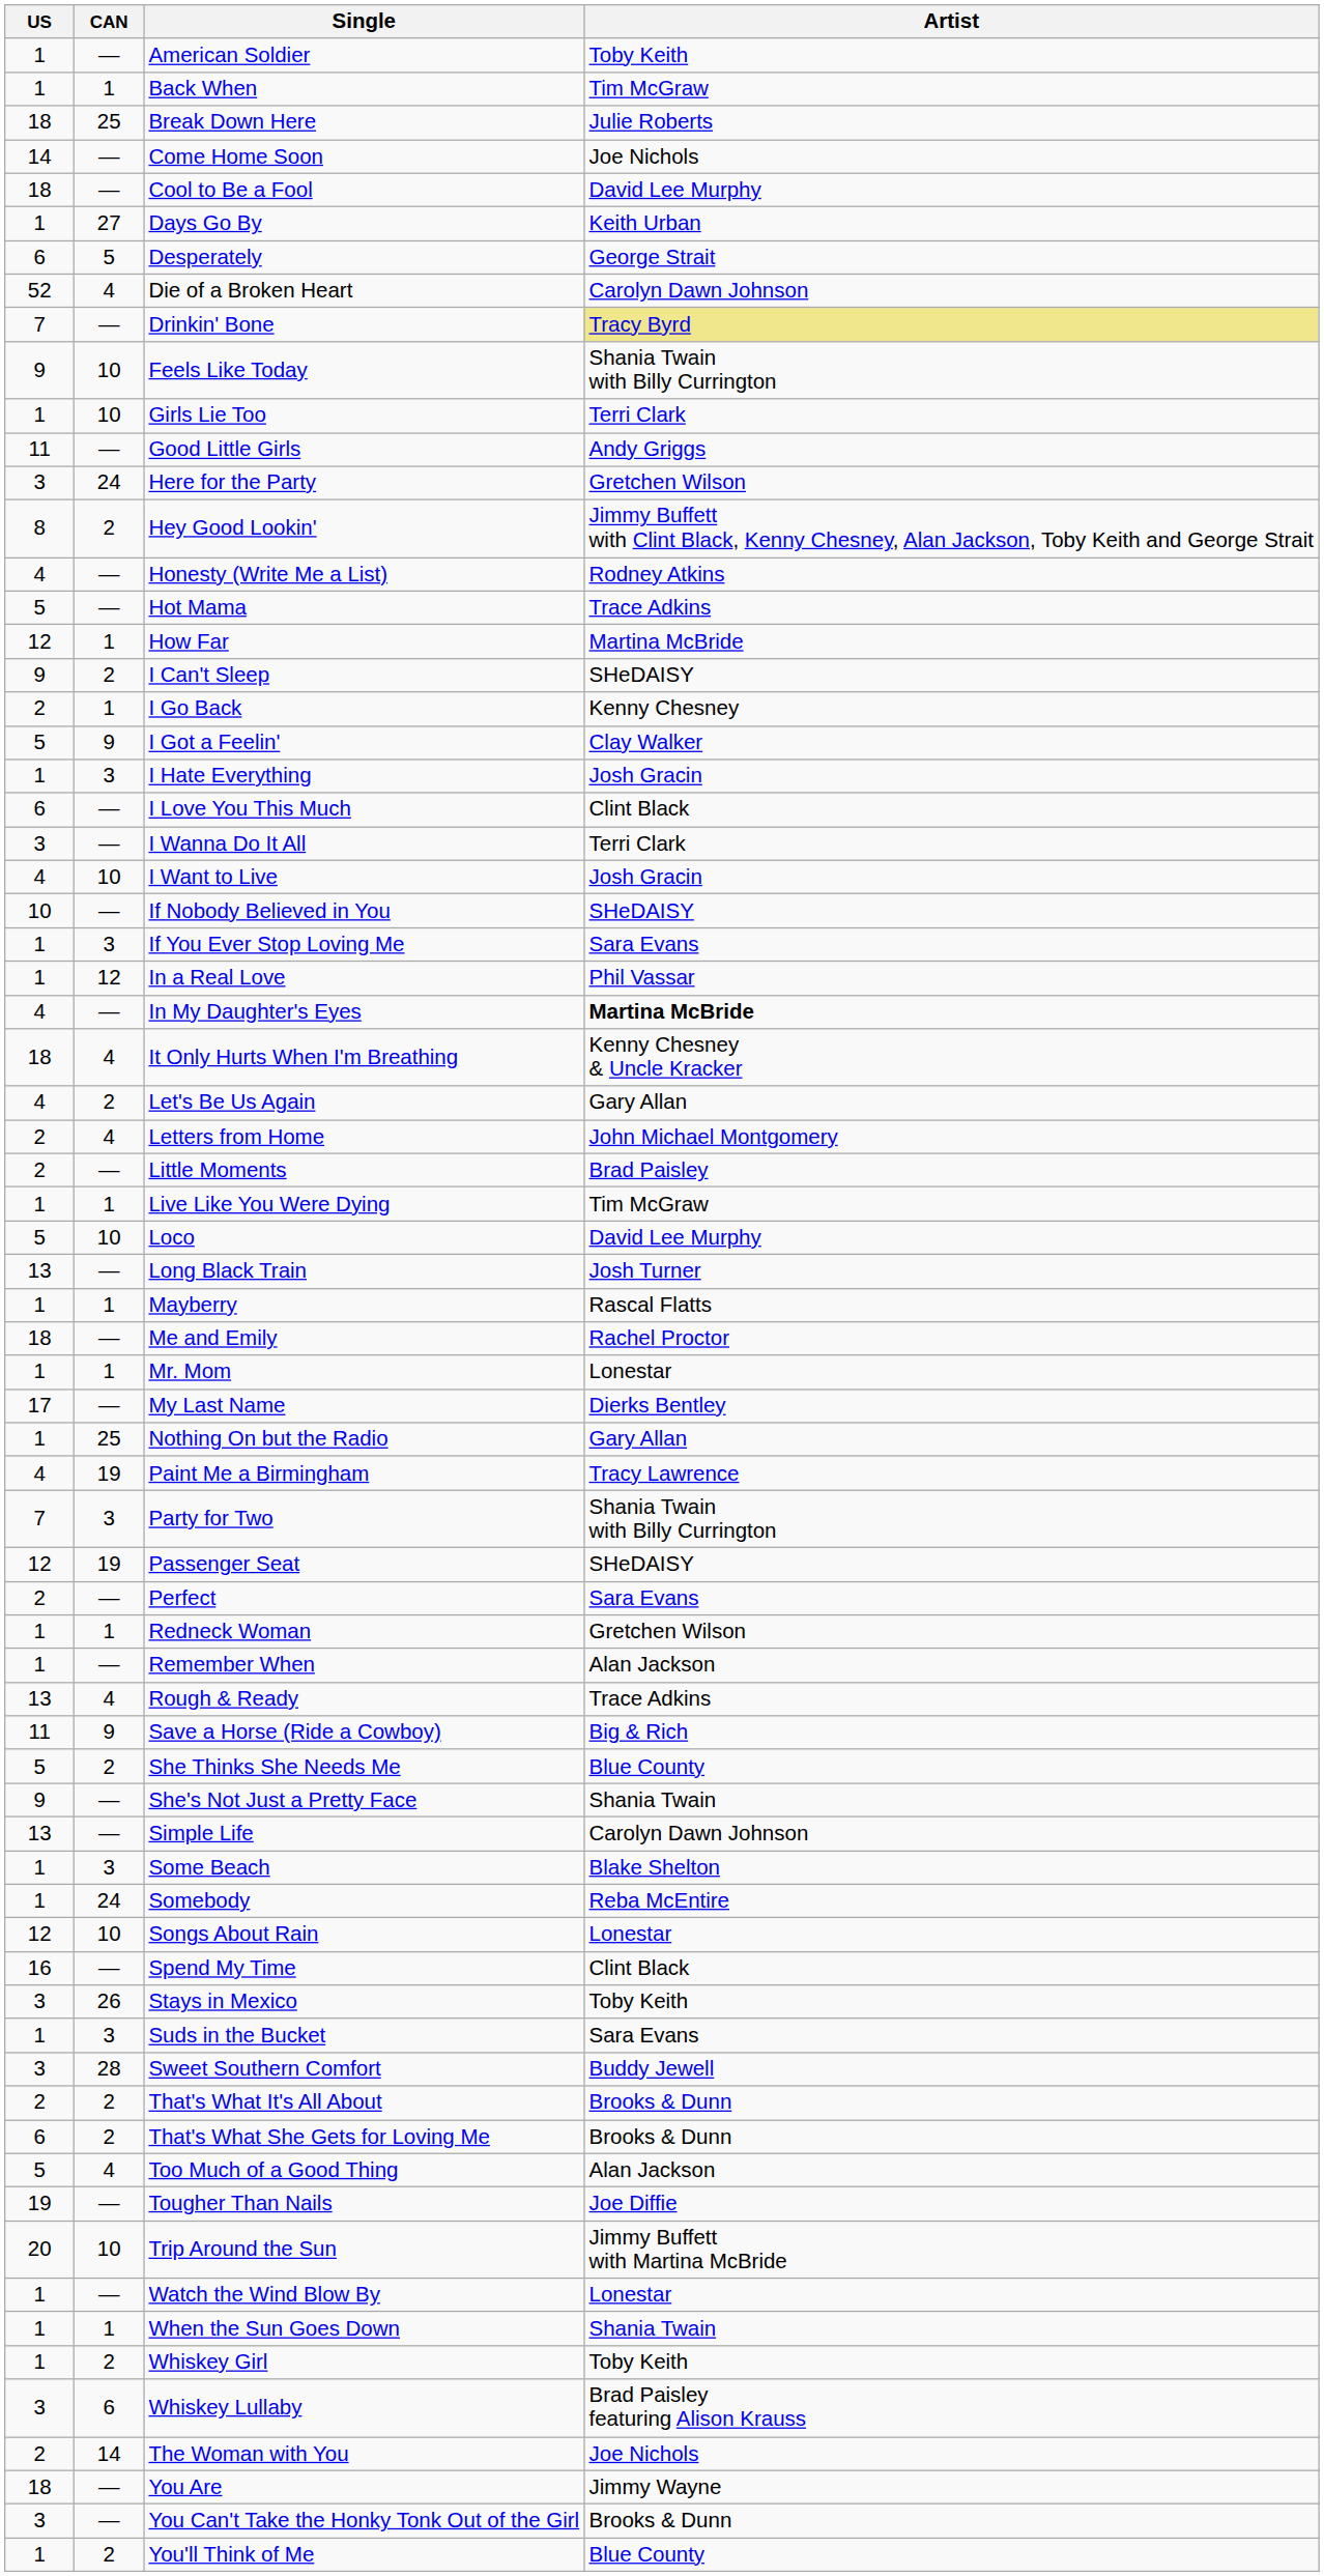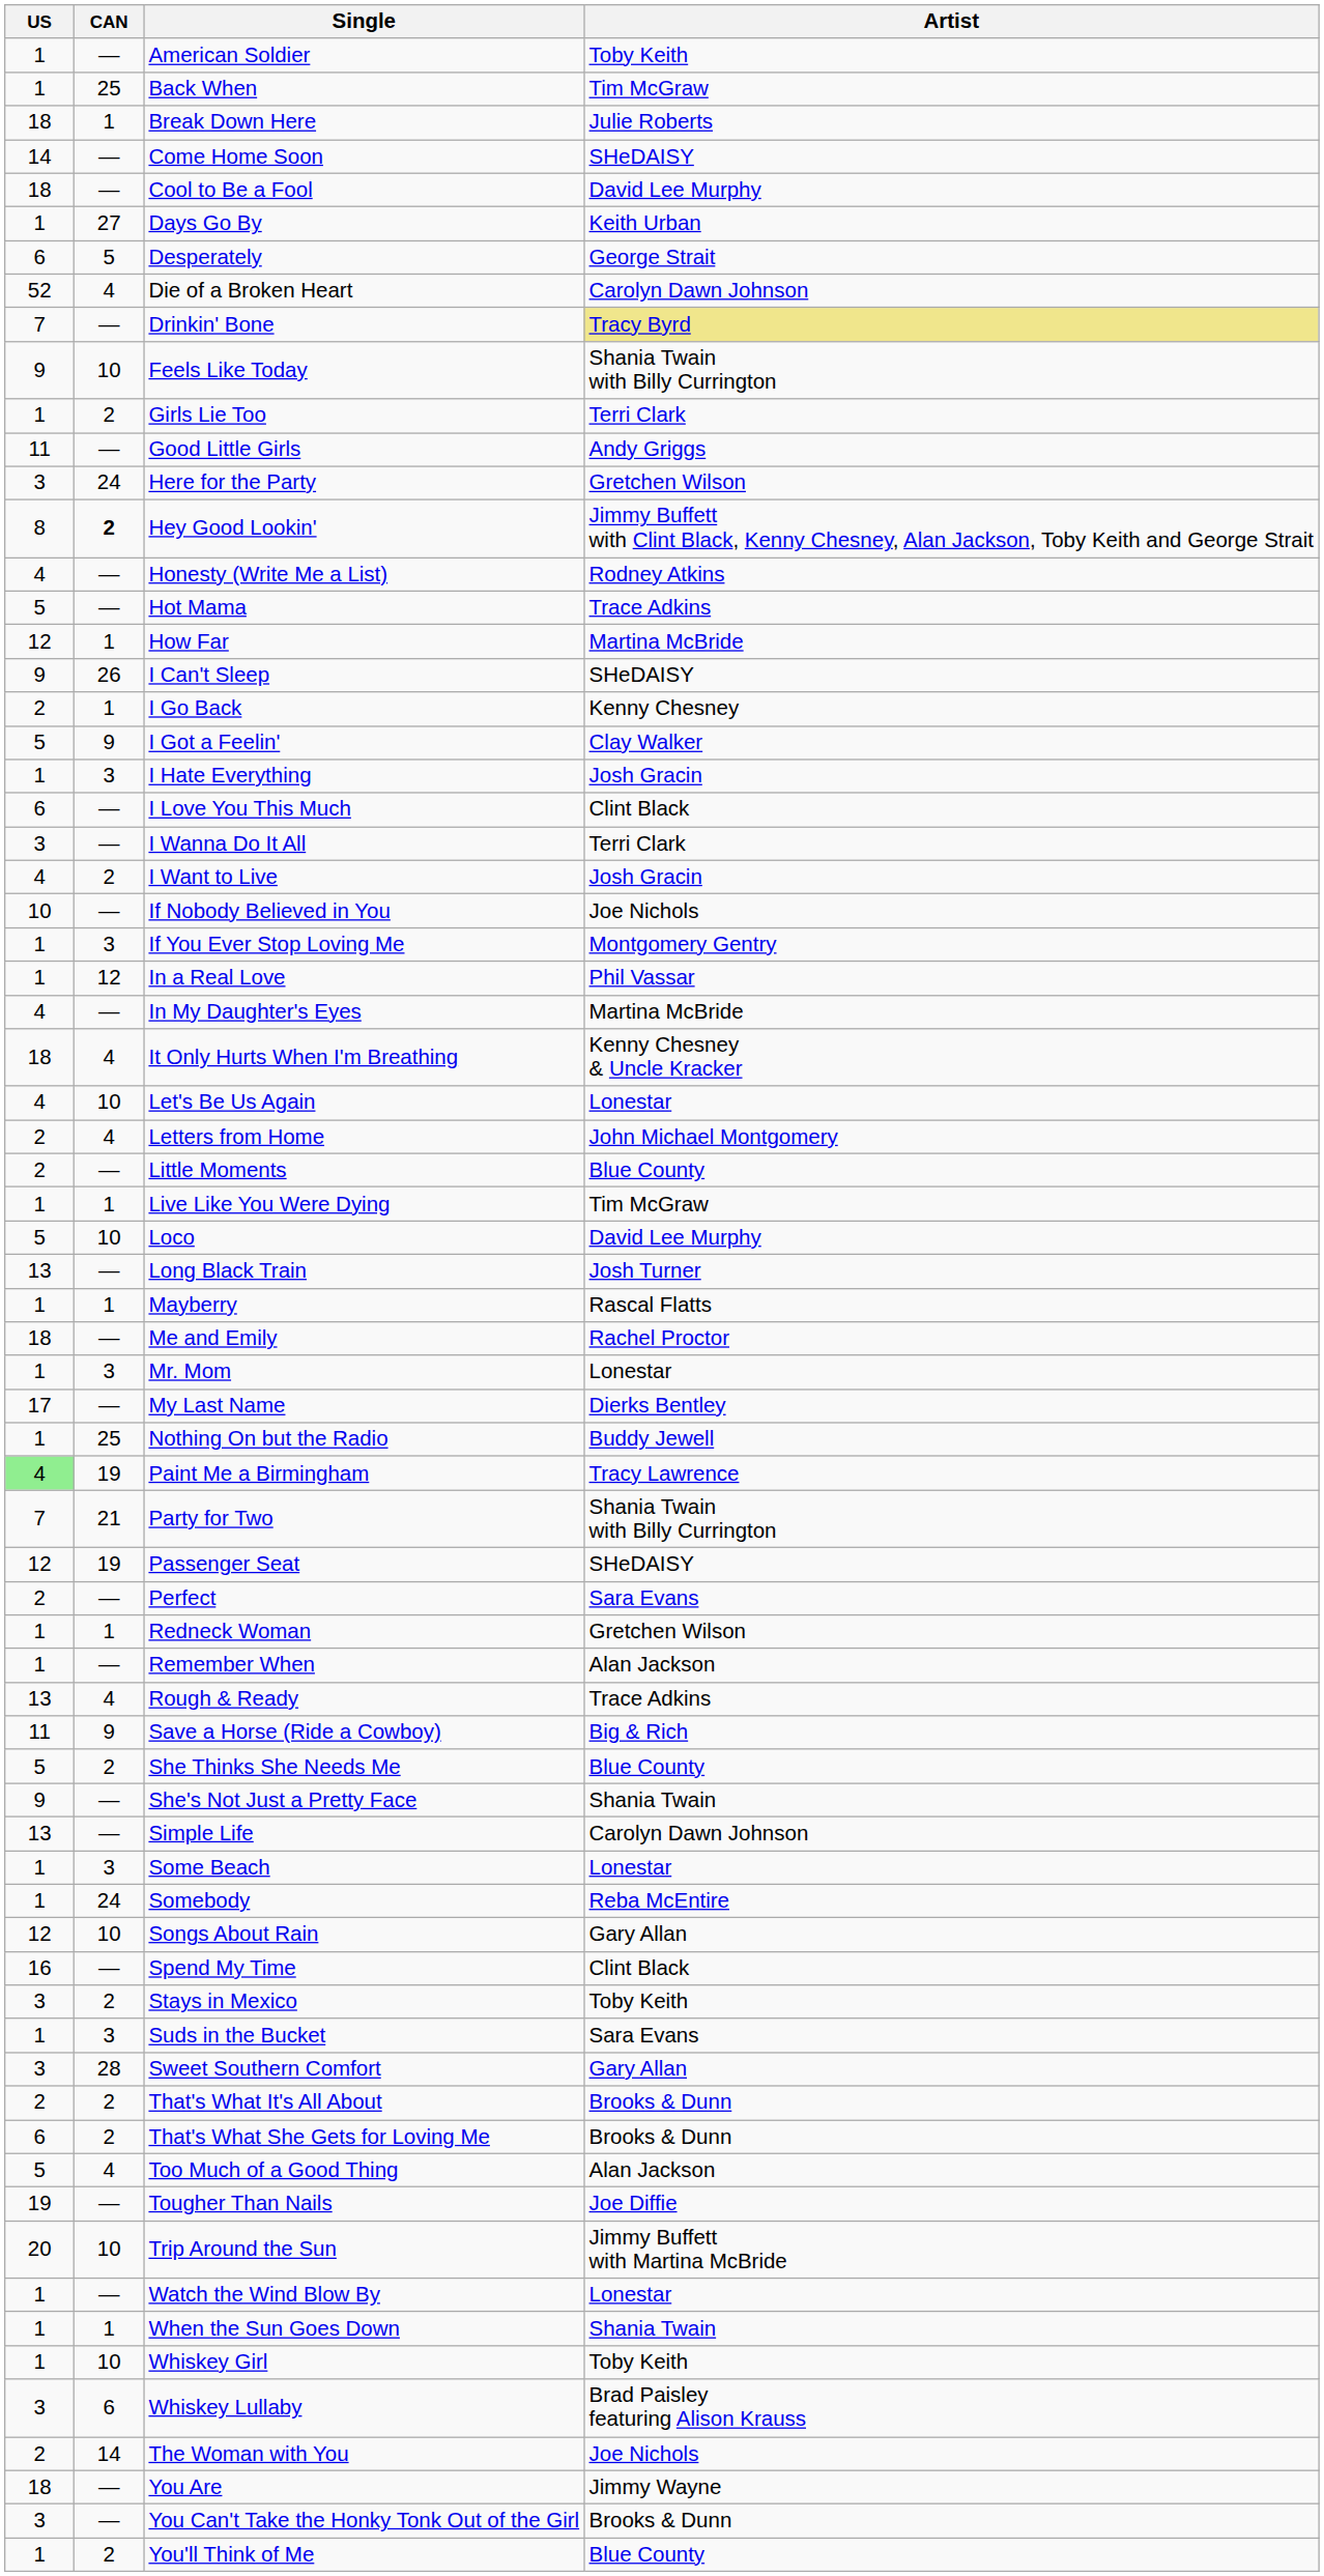Back When | CAN: 1 -> 25
Break Down Here | CAN: 25 -> 1
Come Home Soon | Artist: Joe Nichols -> SHeDAISY
Girls Lie Too | CAN: 10 -> 2
Hey Good Lookin' | CAN: normal -> bold
I Can't Sleep | CAN: 2 -> 26
I Want to Live | CAN: 10 -> 2
If Nobody Believed in You | Artist: SHeDAISY -> Joe Nichols
If You Ever Stop Loving Me | Artist: Sara Evans -> Montgomery Gentry
In My Daughter's Eyes | Artist: bold -> normal
Let's Be Us Again | CAN: 2 -> 10
Let's Be Us Again | Artist: Gary Allan -> Lonestar
Little Moments | Artist: Brad Paisley -> Blue County
Mr. Mom | CAN: 1 -> 3
Nothing On but the Radio | Artist: Gary Allan -> Buddy Jewell
Paint Me a Birmingham | US: no background -> lightgreen background
Party for Two | CAN: 3 -> 21
Some Beach | Artist: Blake Shelton -> Lonestar
Songs About Rain | Artist: Lonestar -> Gary Allan
Stays in Mexico | CAN: 26 -> 2
Sweet Southern Comfort | Artist: Buddy Jewell -> Gary Allan
Whiskey Girl | CAN: 2 -> 10
